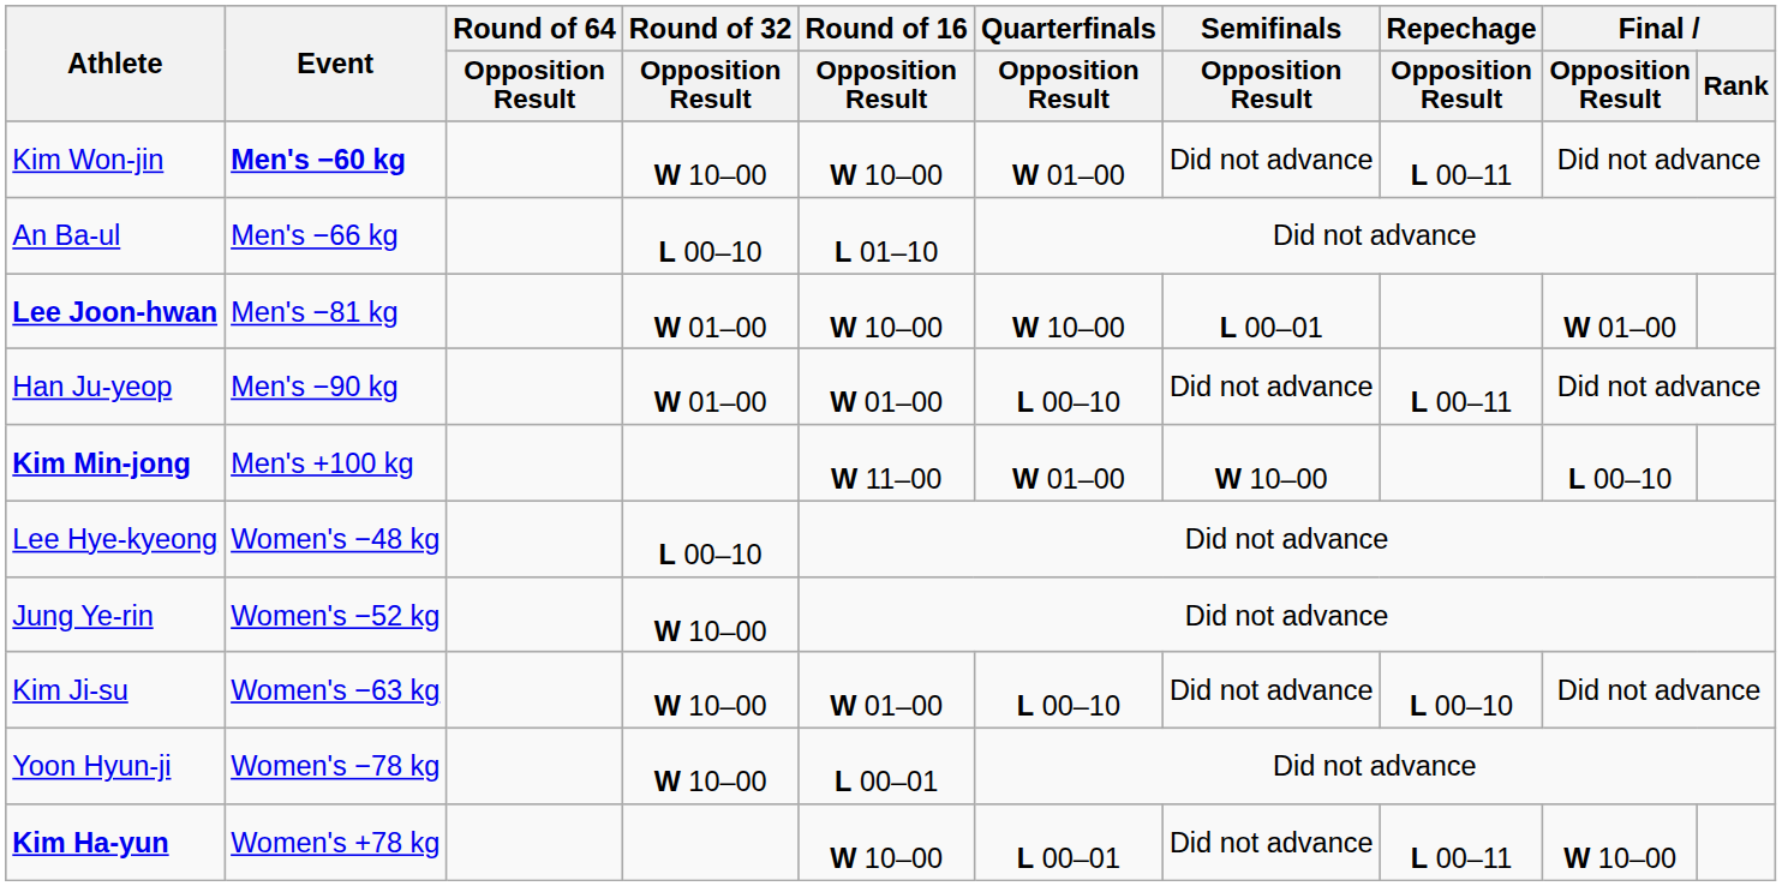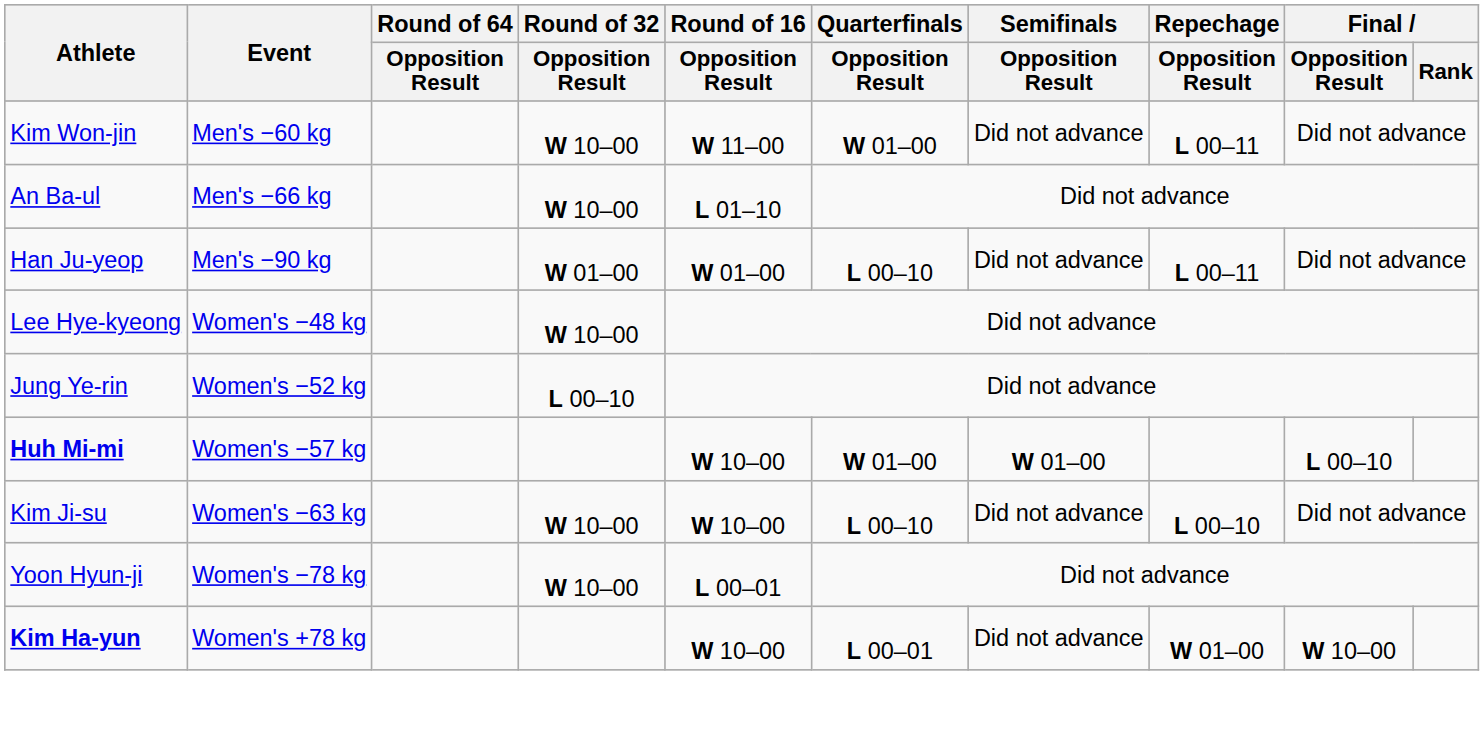Kim Won-jin | Event: bold -> normal
Kim Won-jin | Round of 16 / Opposition Result: W 10–00 -> W 11–00
An Ba-ul | Round of 32 / Opposition Result: L 00–10 -> W 10–00
- row: Lee Joon-hwan | Men's −81 kg | W 01–00 | W 10–00 | W 10–00 | L 00–01 | W 01–00
- row: Kim Min-jong | Men's +100 kg | W 11–00 | W 01–00 | W 10–00 | L 00–10
Lee Hye-kyeong | Round of 32 / Opposition Result: L 00–10 -> W 10–00
Jung Ye-rin | Round of 32 / Opposition Result: W 10–00 -> L 00–10
+ row: Huh Mi-mi | Women's −57 kg | W 10–00 | W 01–00 | W 01–00 | L 00–10
Kim Ji-su | Round of 16 / Opposition Result: W 01–00 -> W 10–00
Kim Ha-yun | Repechage / Opposition Result: L 00–11 -> W 01–00
